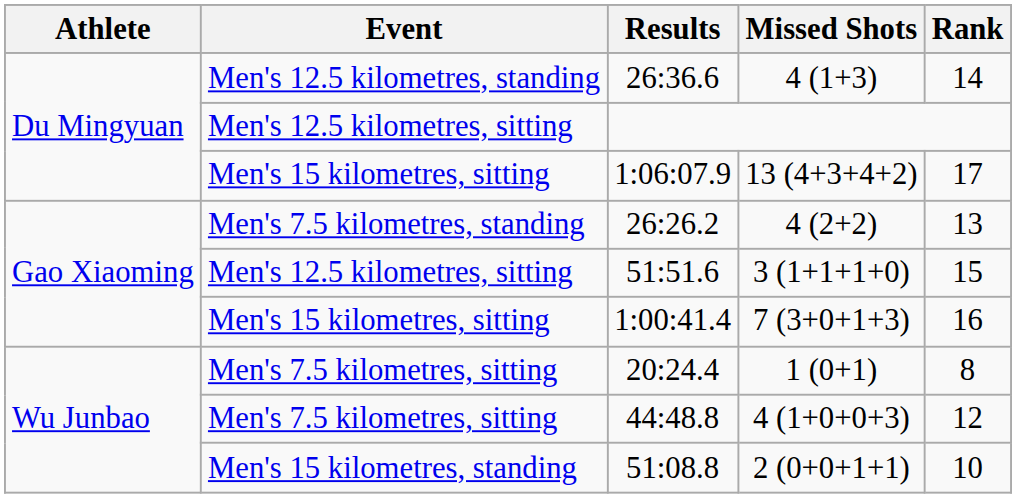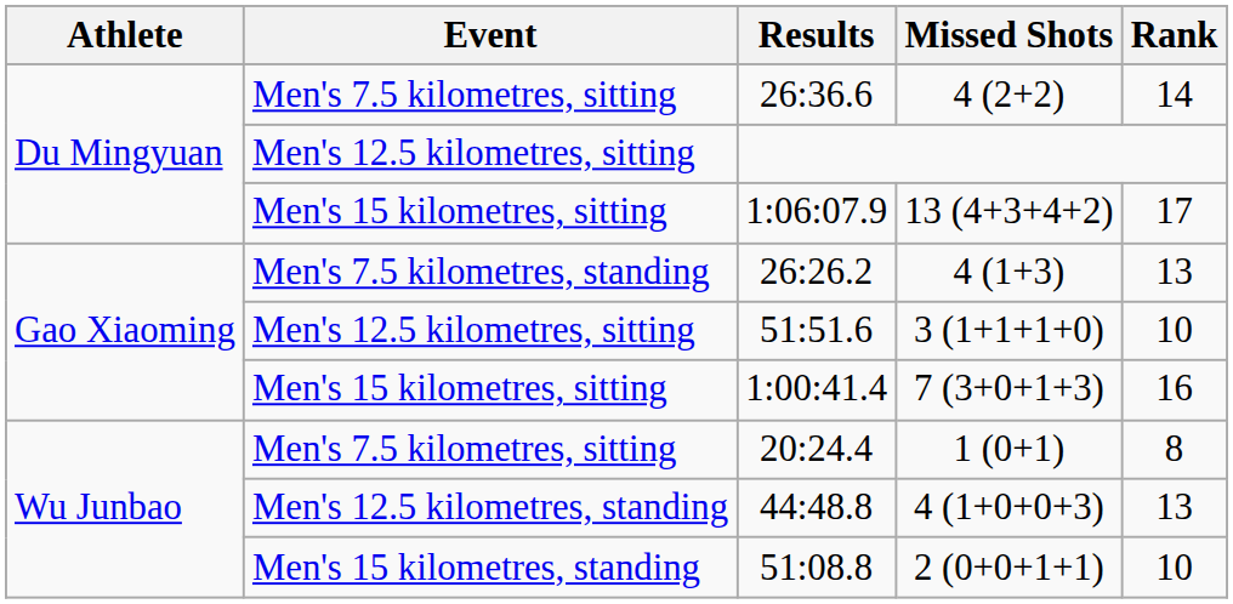26:36.6 | Event: Men's 12.5 kilometres, standing -> Men's 7.5 kilometres, sitting
26:36.6 | Missed Shots: 4 (1+3) -> 4 (2+2)
26:26.2 | Missed Shots: 4 (2+2) -> 4 (1+3)
51:51.6 | Rank: 15 -> 10
44:48.8 | Event: Men's 7.5 kilometres, sitting -> Men's 12.5 kilometres, standing
44:48.8 | Rank: 12 -> 13
